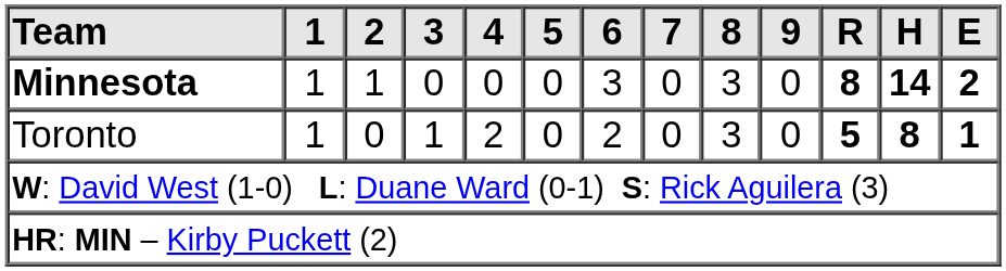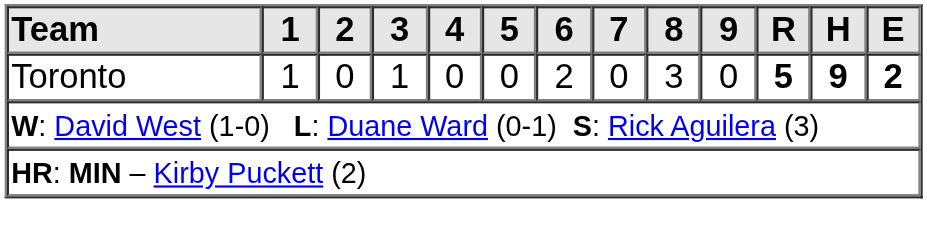- row: Minnesota | 1 | 1 | 0 | 0 | 0 | 3 | 0 | 3 | 0 | 8 | 14 | 2
Toronto | 4: 2 -> 0
Toronto | H: 8 -> 9
Toronto | E: 1 -> 2
